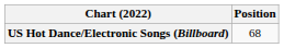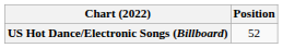US Hot Dance/Electronic Songs (Billboard) | Position: 68 -> 52
